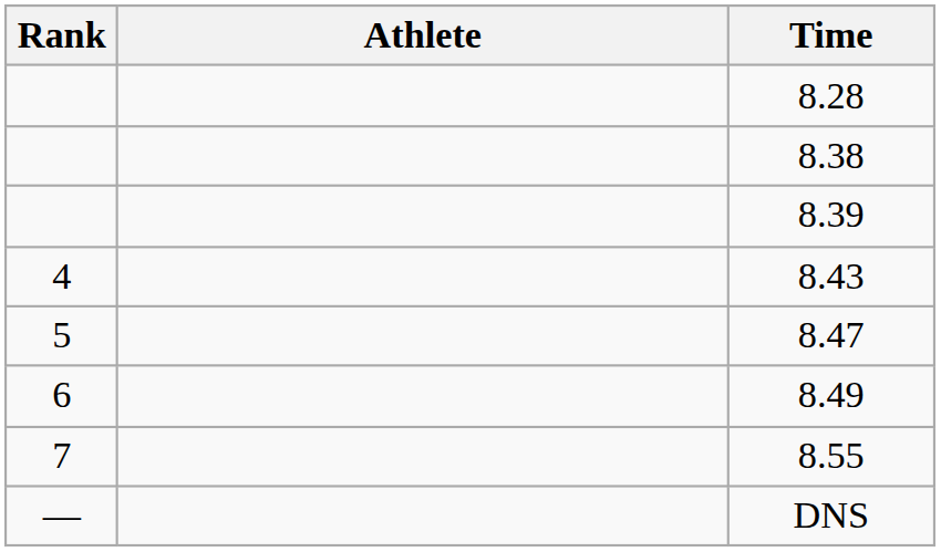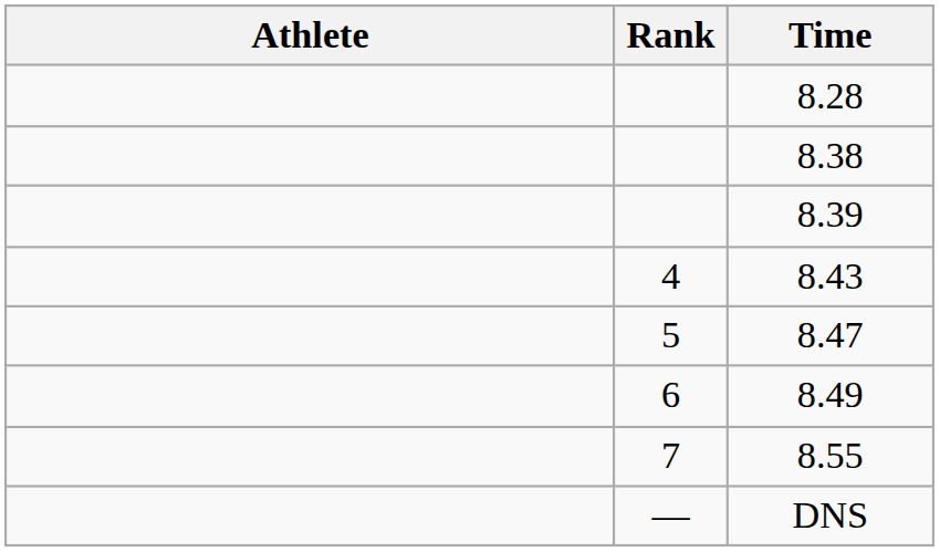columns swapped: Rank <-> Athlete
